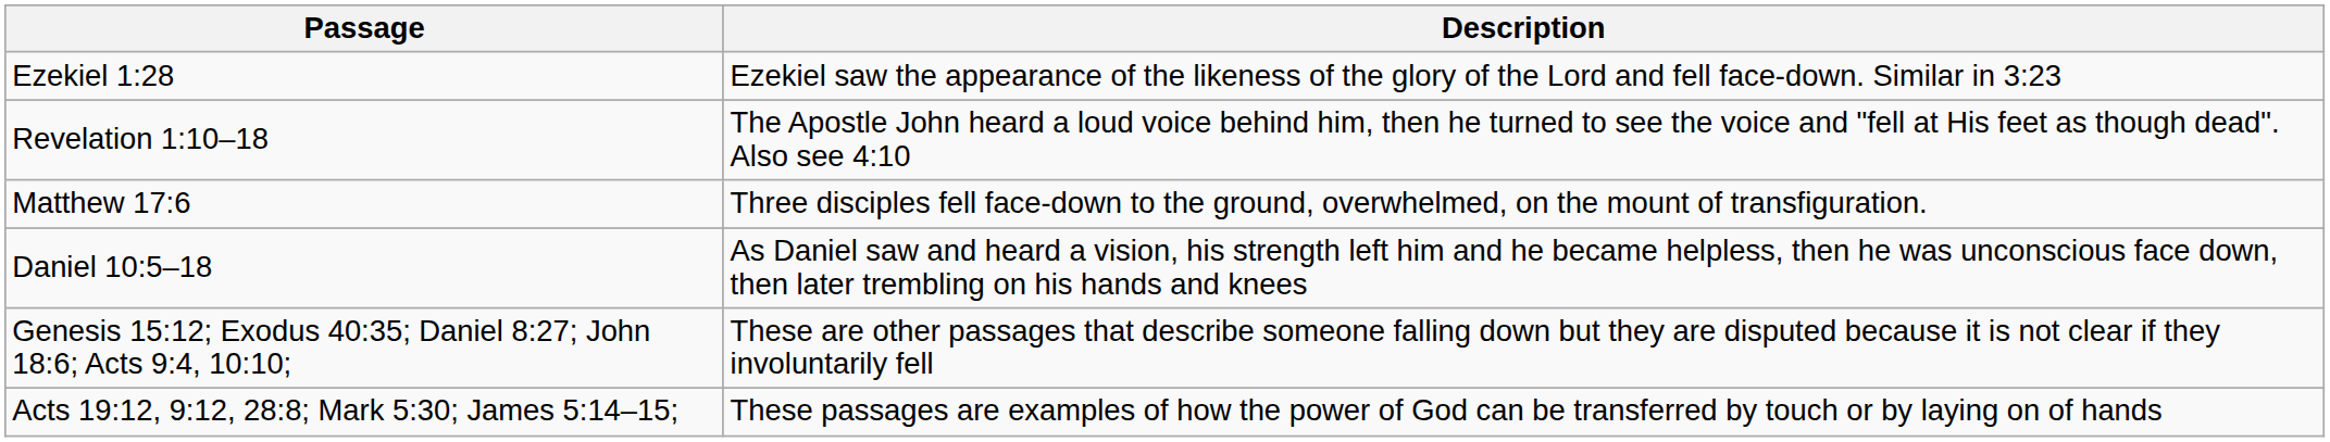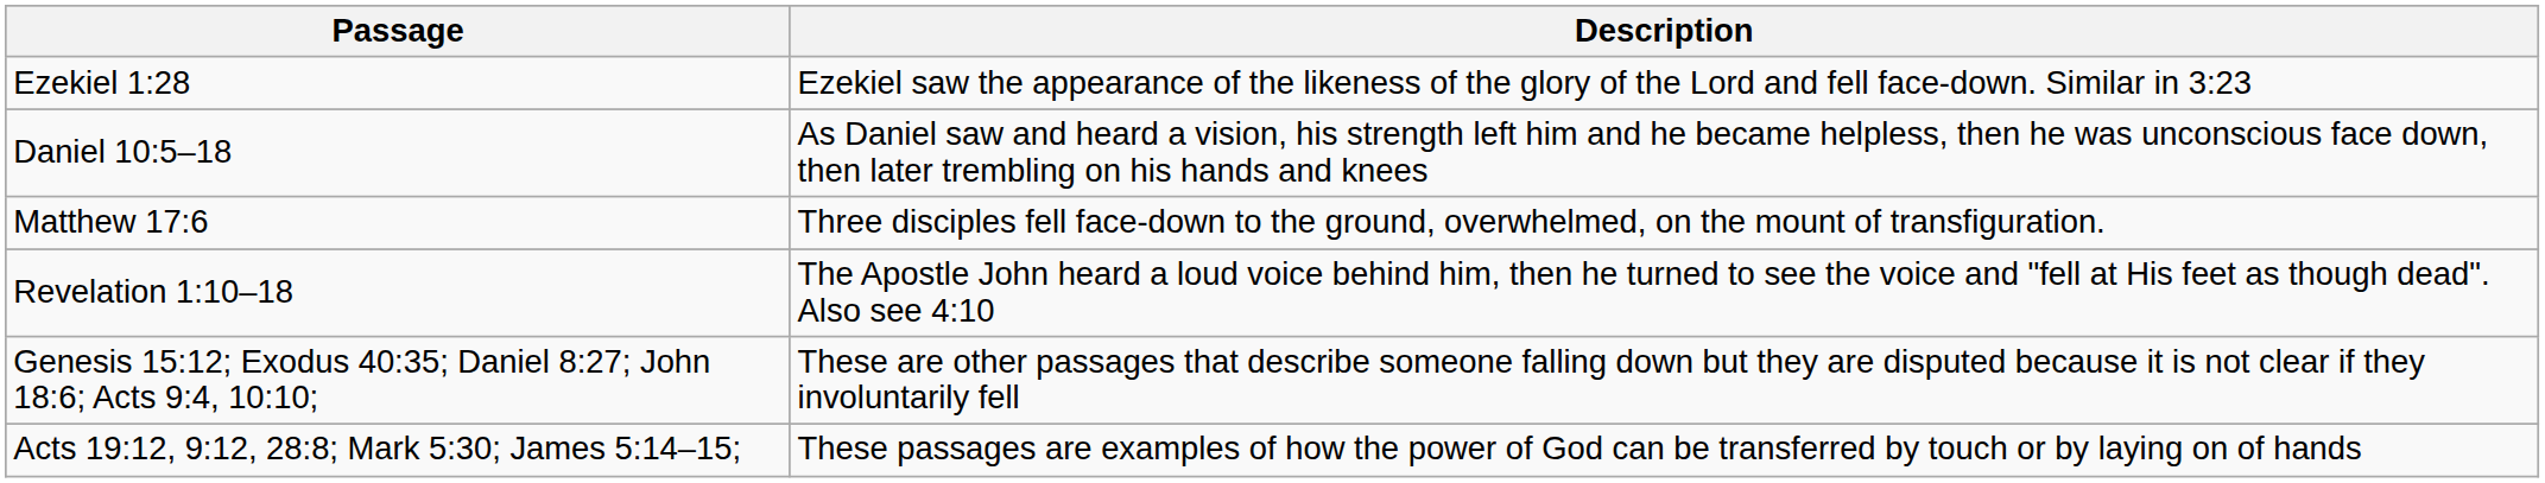rows swapped: Daniel 10:5–18 <-> Revelation 1:10–18
